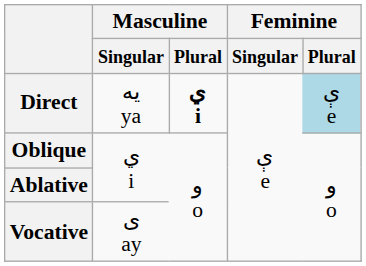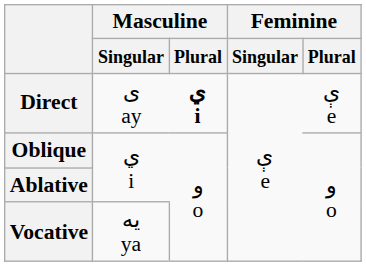Direct | Masculine / Singular: یه ya -> ی ay
Direct | Feminine / Plural: lightblue background -> no background
Vocative | Masculine / Singular: ی ay -> یه ya
